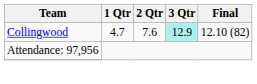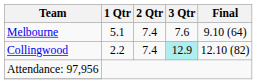+ row: Melbourne | 5.1 | 7.4 | 7.6 | 9.10 (64)
Collingwood | 1 Qtr: 4.7 -> 2.2
Collingwood | 2 Qtr: 7.6 -> 7.4
